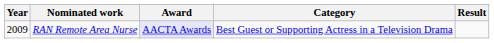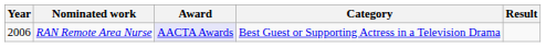RAN Remote Area Nurse | Year: 2009 -> 2006
